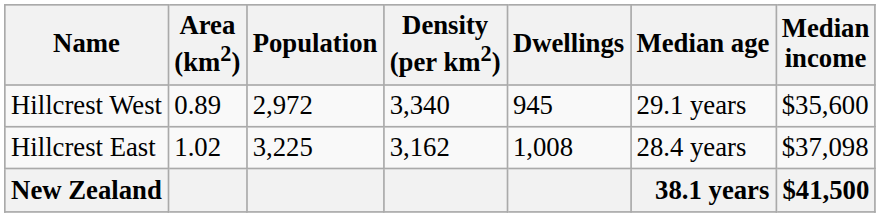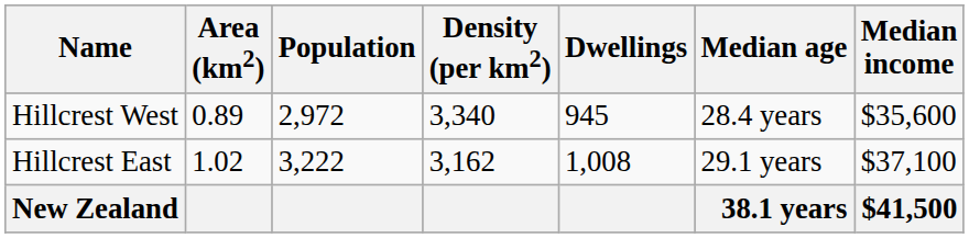Hillcrest West | Median age: 29.1 years -> 28.4 years
Hillcrest East | Population: 3,225 -> 3,222
Hillcrest East | Median age: 28.4 years -> 29.1 years
Hillcrest East | Median income: $37,098 -> $37,100
